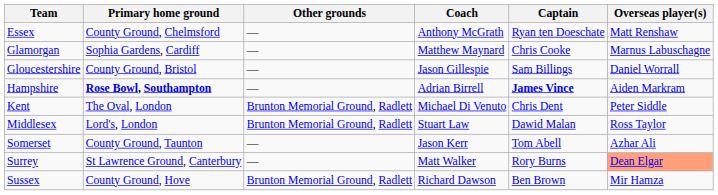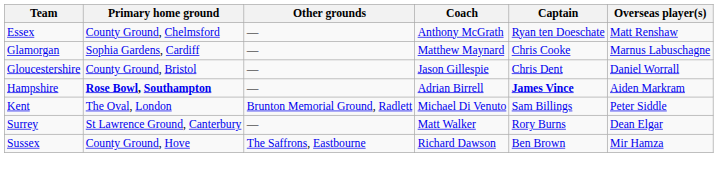Gloucestershire | Captain: Sam Billings -> Chris Dent
Kent | Captain: Chris Dent -> Sam Billings
- row: Middlesex | Lord's, London | Brunton Memorial Ground, Radlett | Stuart Law | Dawid Malan | Ross Taylor
- row: Somerset | County Ground, Taunton | — | Jason Kerr | Tom Abell | Azhar Ali
Surrey | Overseas player(s): lightsalmon background -> no background
Sussex | Other grounds: Brunton Memorial Ground, Radlett -> The Saffrons, Eastbourne
